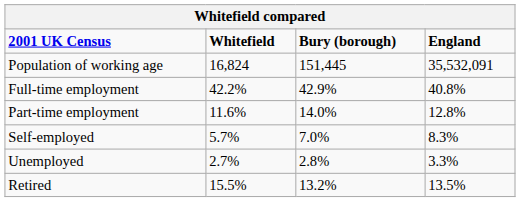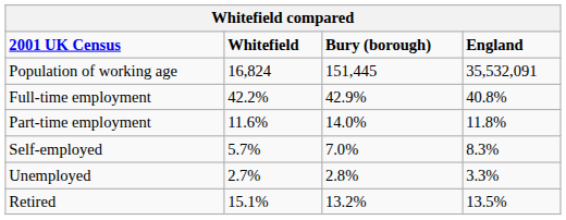Part-time employment | England: 12.8% -> 11.8%
Retired | Whitefield: 15.5% -> 15.1%
